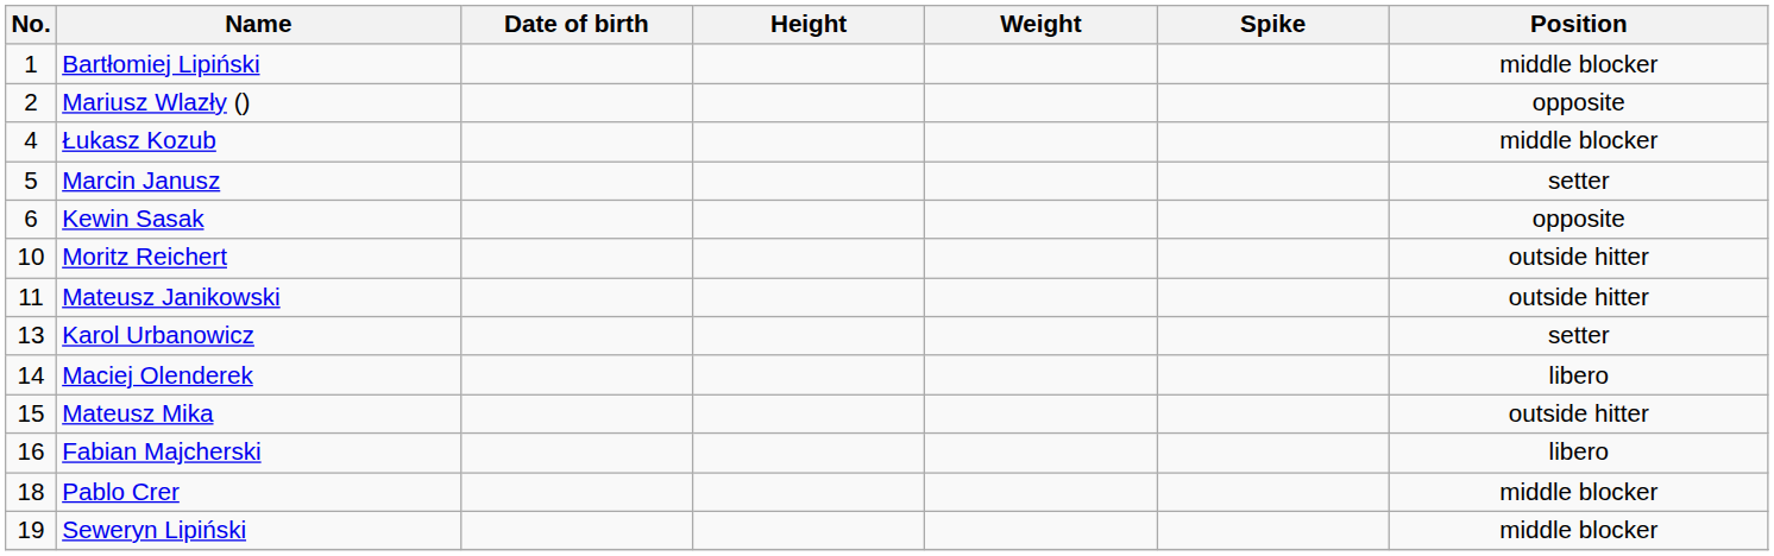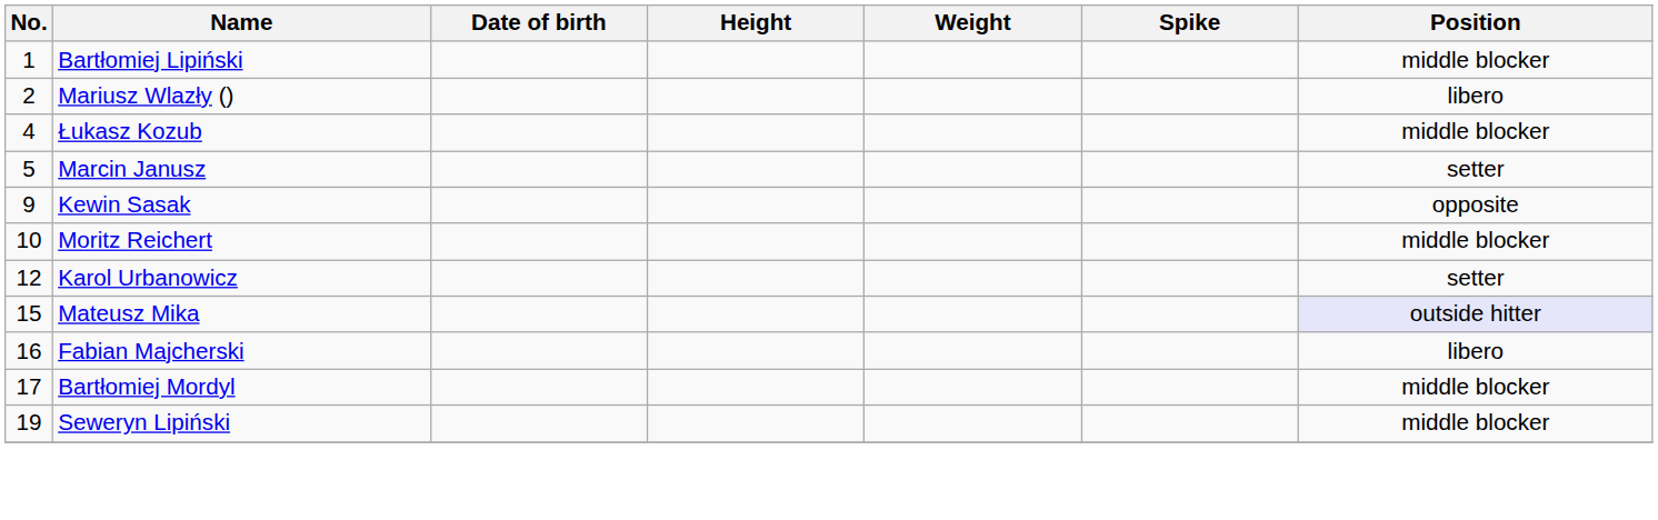Mariusz Wlazły () | Position: opposite -> libero
Kewin Sasak | No.: 6 -> 9
Moritz Reichert | Position: outside hitter -> middle blocker
- row: 11 | Mateusz Janikowski | outside hitter
Karol Urbanowicz | No.: 13 -> 12
- row: 14 | Maciej Olenderek | libero
Mateusz Mika | Position: no background -> lavender background
+ row: 17 | Bartłomiej Mordyl | middle blocker
- row: 18 | Pablo Crer | middle blocker
